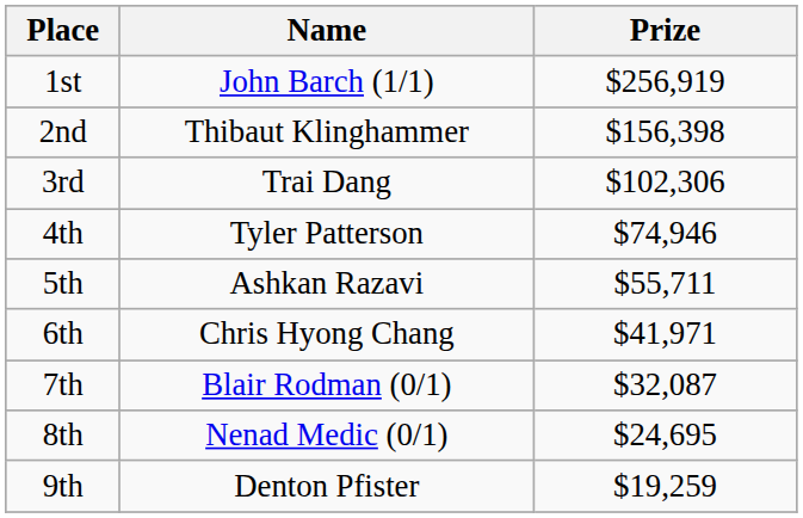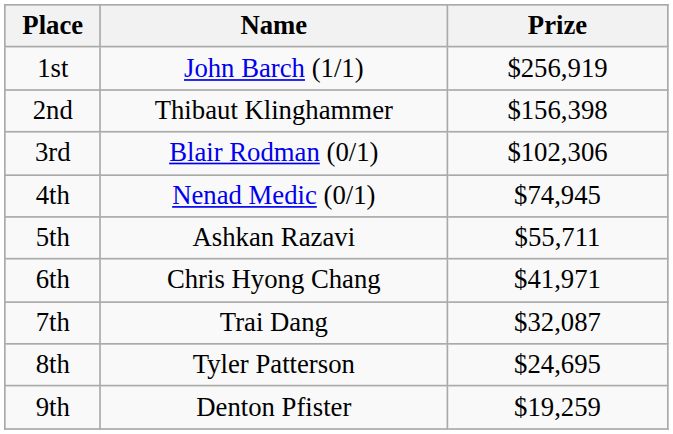3rd | Name: Trai Dang -> Blair Rodman (0/1)
4th | Name: Tyler Patterson -> Nenad Medic (0/1)
4th | Prize: $74,946 -> $74,945
7th | Name: Blair Rodman (0/1) -> Trai Dang
8th | Name: Nenad Medic (0/1) -> Tyler Patterson
